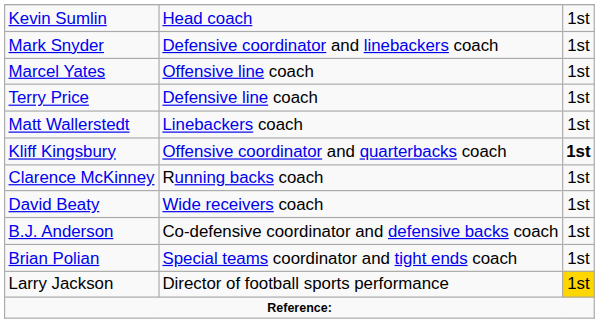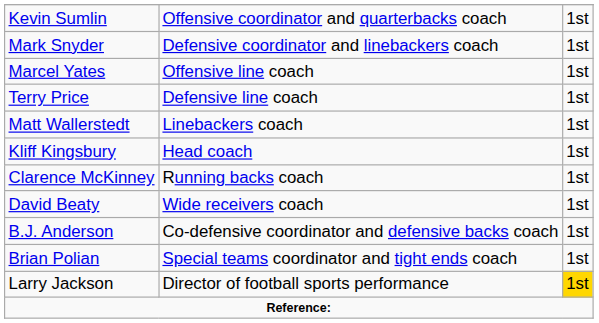Kevin Sumlin | column 2: Head coach -> Offensive coordinator and quarterbacks coach
Kliff Kingsbury | column 2: Offensive coordinator and quarterbacks coach -> Head coach
Kliff Kingsbury | column 3: bold -> normal
